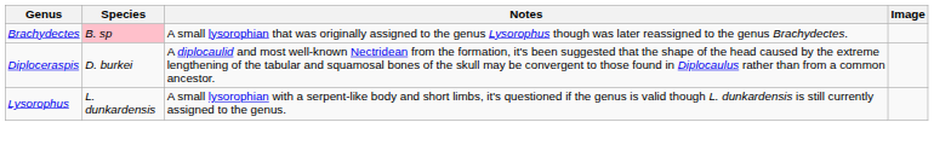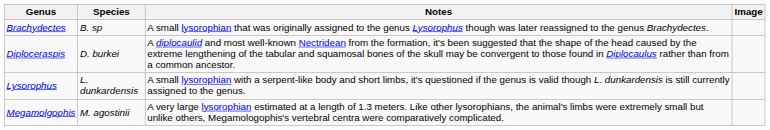Brachydectes | Species: pink background -> no background
+ row: Megamolgophis | M. agostinii | A very large lysorophian estimated at a length of 1.3 meters. Like other lysorophians, the animal's limbs were extremely small but unlike others, Megamologophis's vertebral centra were comparatively complicated.
